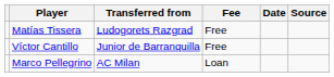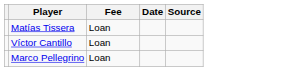- column: Transferred from | Ludogorets Razgrad | Junior de Barranquilla | AC Milan
Matías Tissera | Fee: Free -> Loan
Víctor Cantillo | Fee: Free -> Loan
